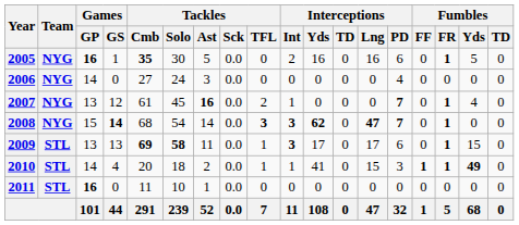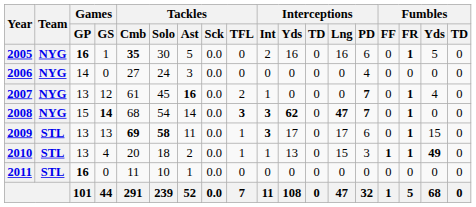2010 | Games / GP: 14 -> 13
2010 | Interceptions / Yds: 41 -> 13
